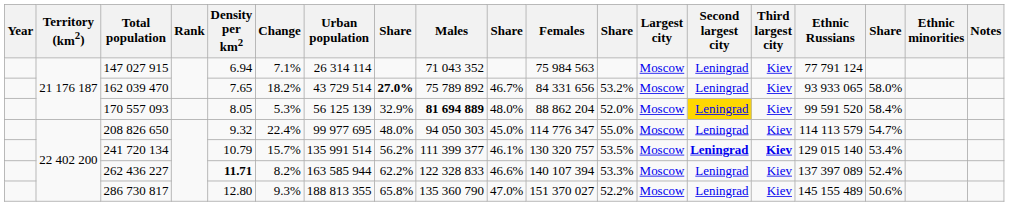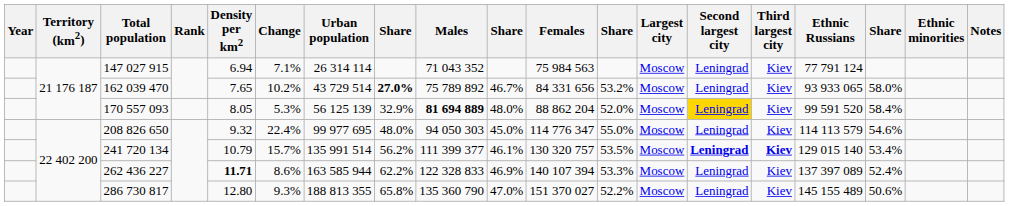162 039 470 | Change: 18.2% -> 10.2%
208 826 650 | column 17: 54.7% -> 54.6%
262 436 227 | Change: 8.2% -> 8.6%
262 436 227 | column 10: 46.6% -> 46.9%
